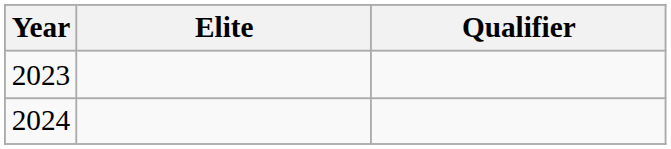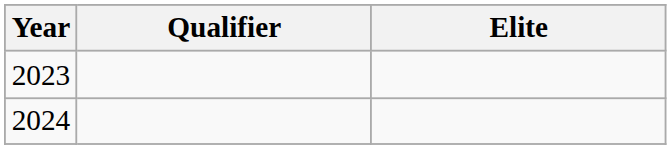columns swapped: Elite <-> Qualifier
